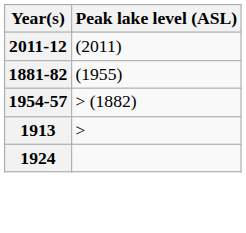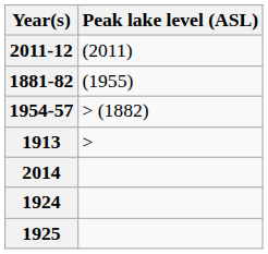+ row: 2014
+ row: 1925
